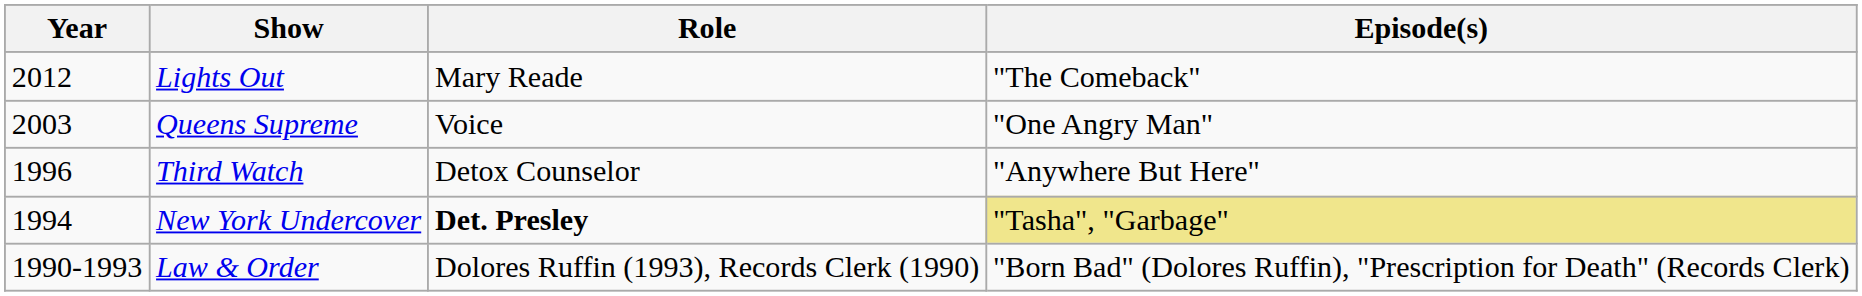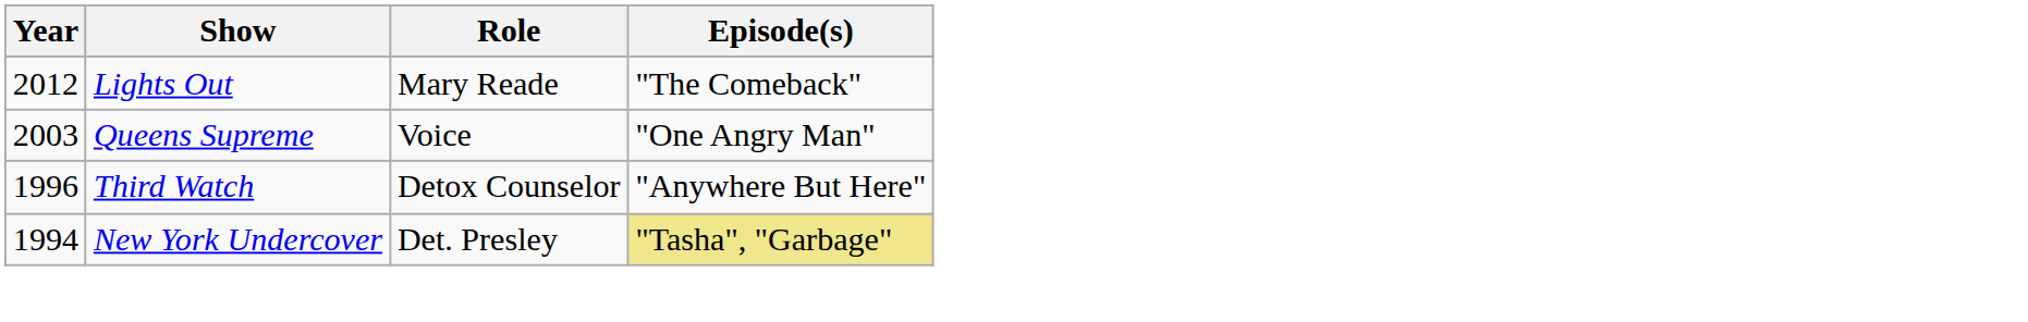New York Undercover | Role: bold -> normal
- row: 1990-1993 | Law & Order | Dolores Ruffin (1993), Records Clerk (1990) | "Born Bad" (Dolores Ruffin), "Prescription for Death" (Records Clerk)
